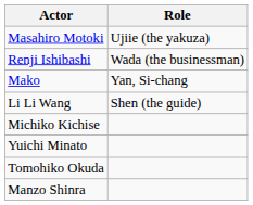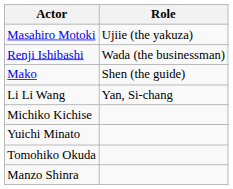Mako | Role: Yan, Si-chang -> Shen (the guide)
Li Li Wang | Role: Shen (the guide) -> Yan, Si-chang
